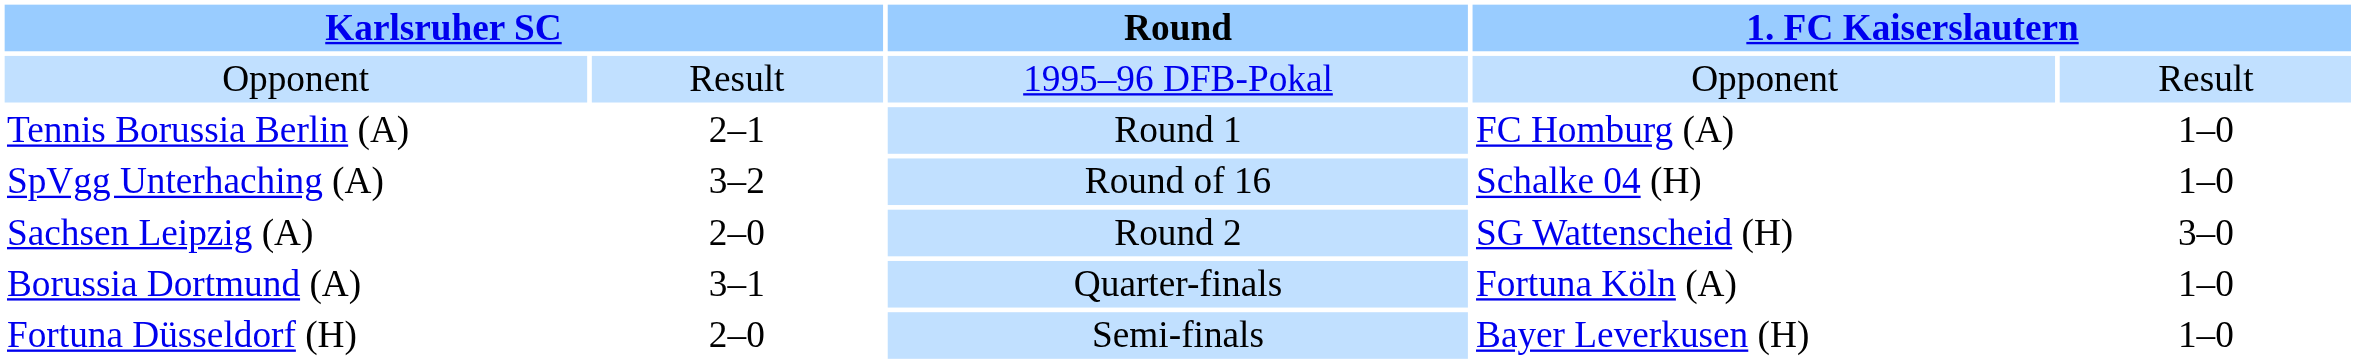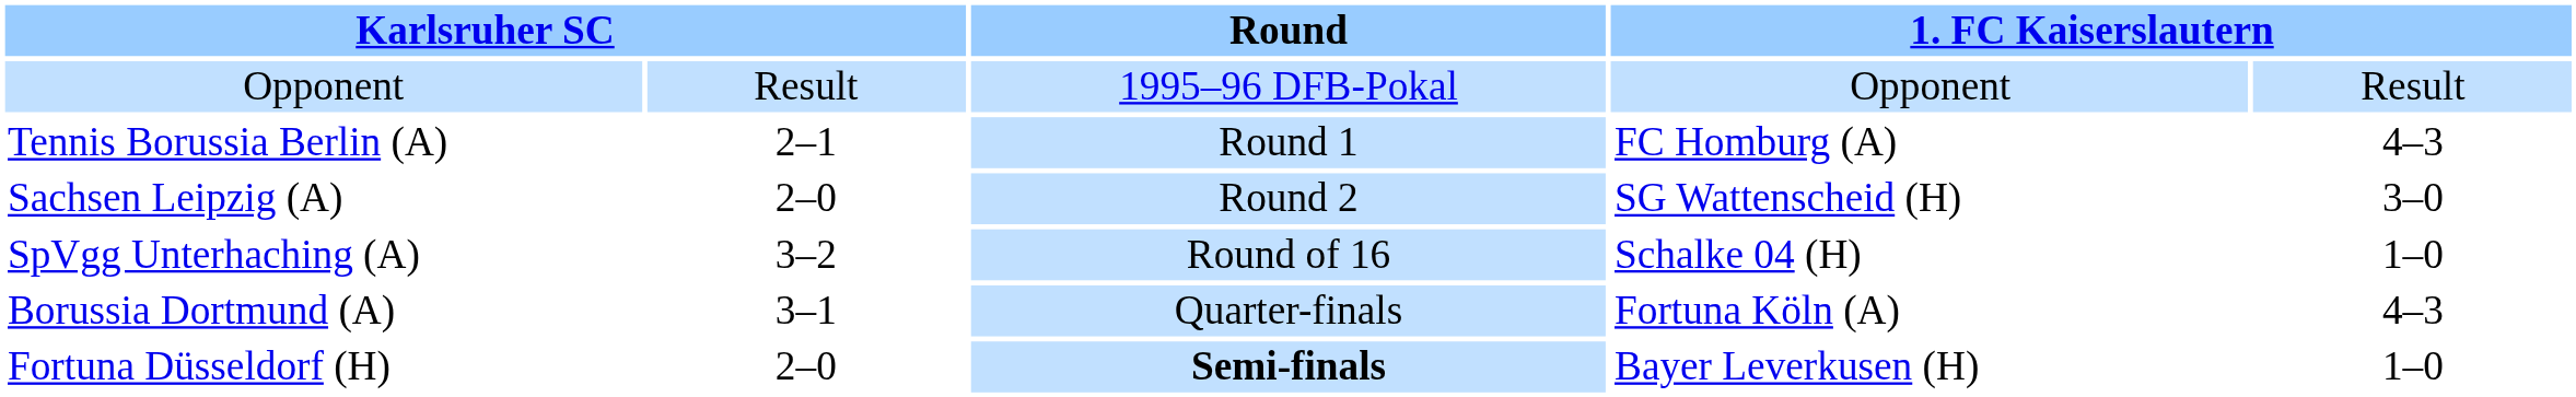Tennis Borussia Berlin (A) | column 5: 1–0 -> 4–3
rows swapped: Sachsen Leipzig (A) <-> SpVgg Unterhaching (A)
Borussia Dortmund (A) | column 5: 1–0 -> 4–3
Fortuna Düsseldorf (H) | Round: normal -> bold
